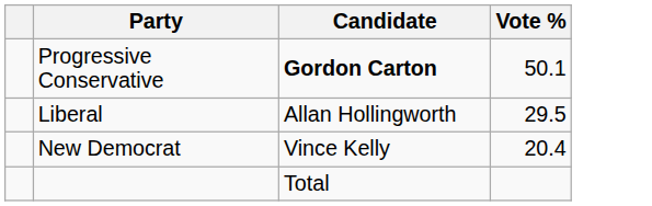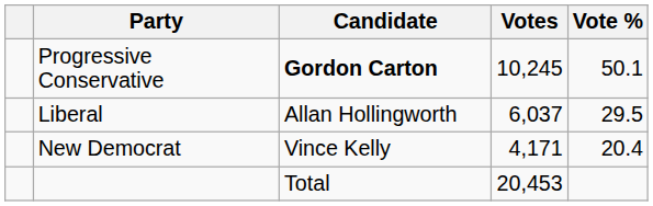+ column: Votes | 10,245 | 6,037 | 4,171 | 20,453
